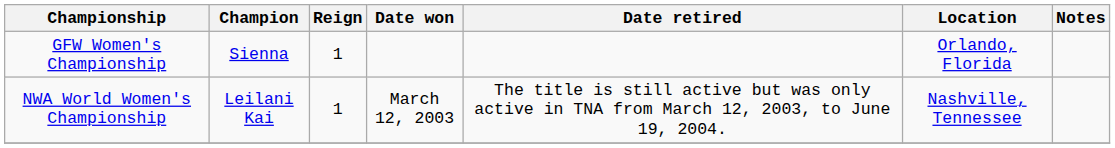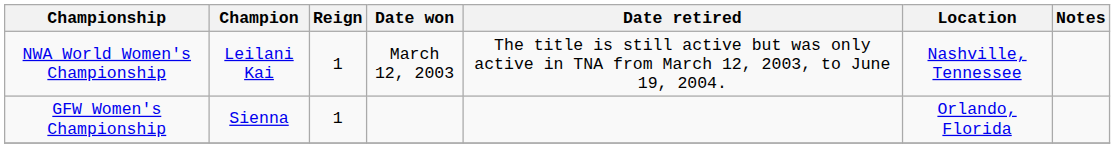rows swapped: NWA World Women's Championship <-> GFW Women's Championship
